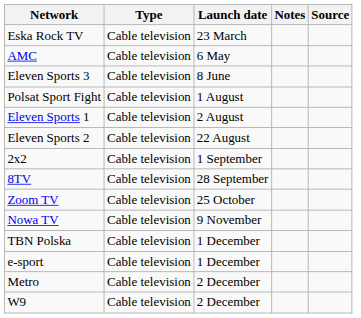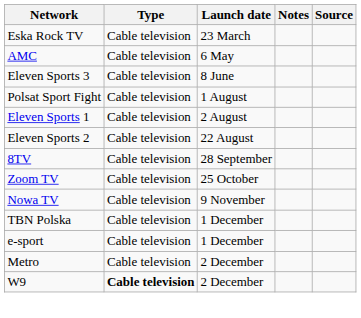- row: 2x2 | Cable television | 1 September
W9 | Type: normal -> bold
